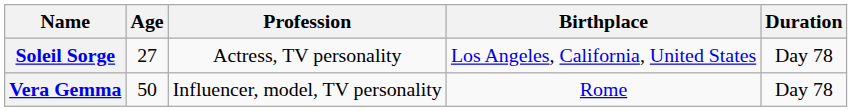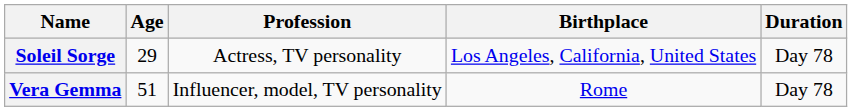Soleil Sorge | Age: 27 -> 29
Vera Gemma | Age: 50 -> 51
